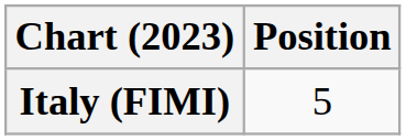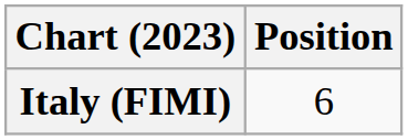Italy (FIMI) | Position: 5 -> 6
